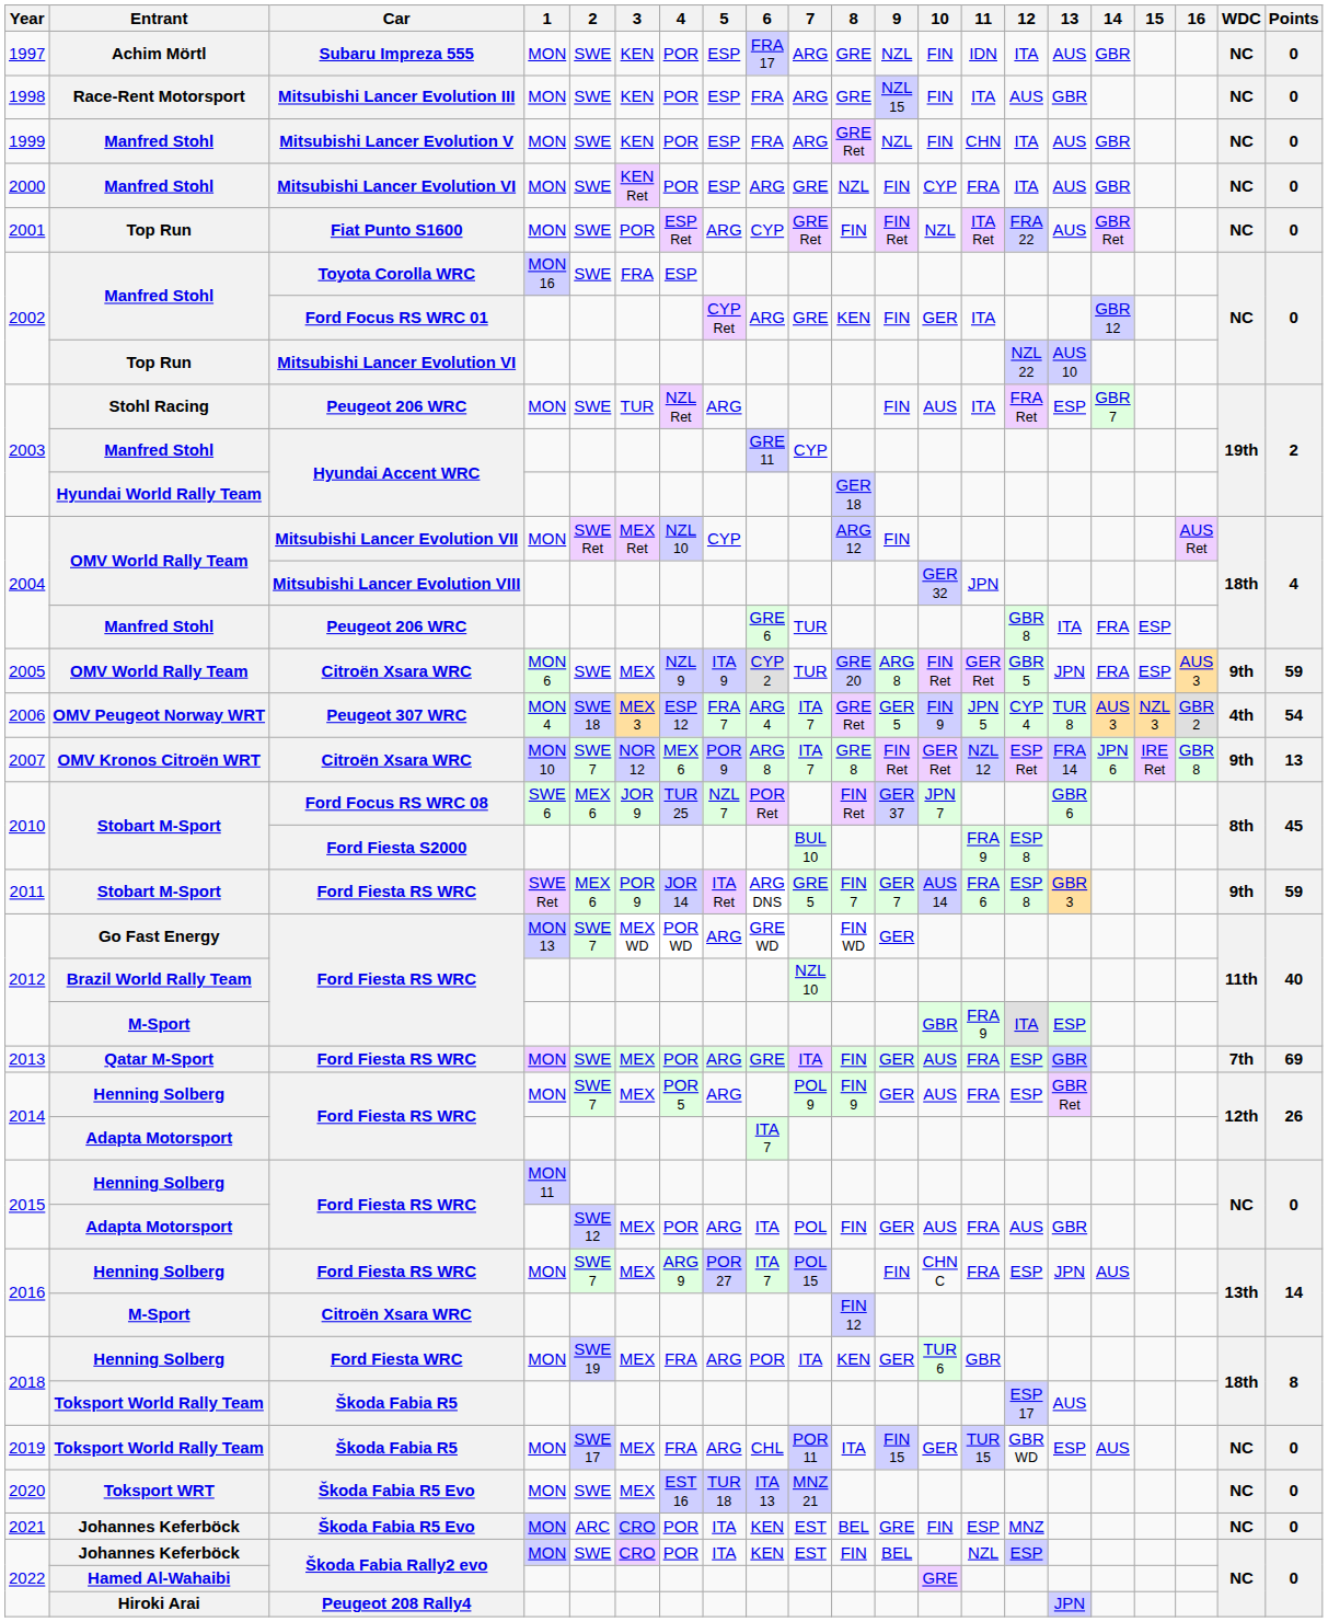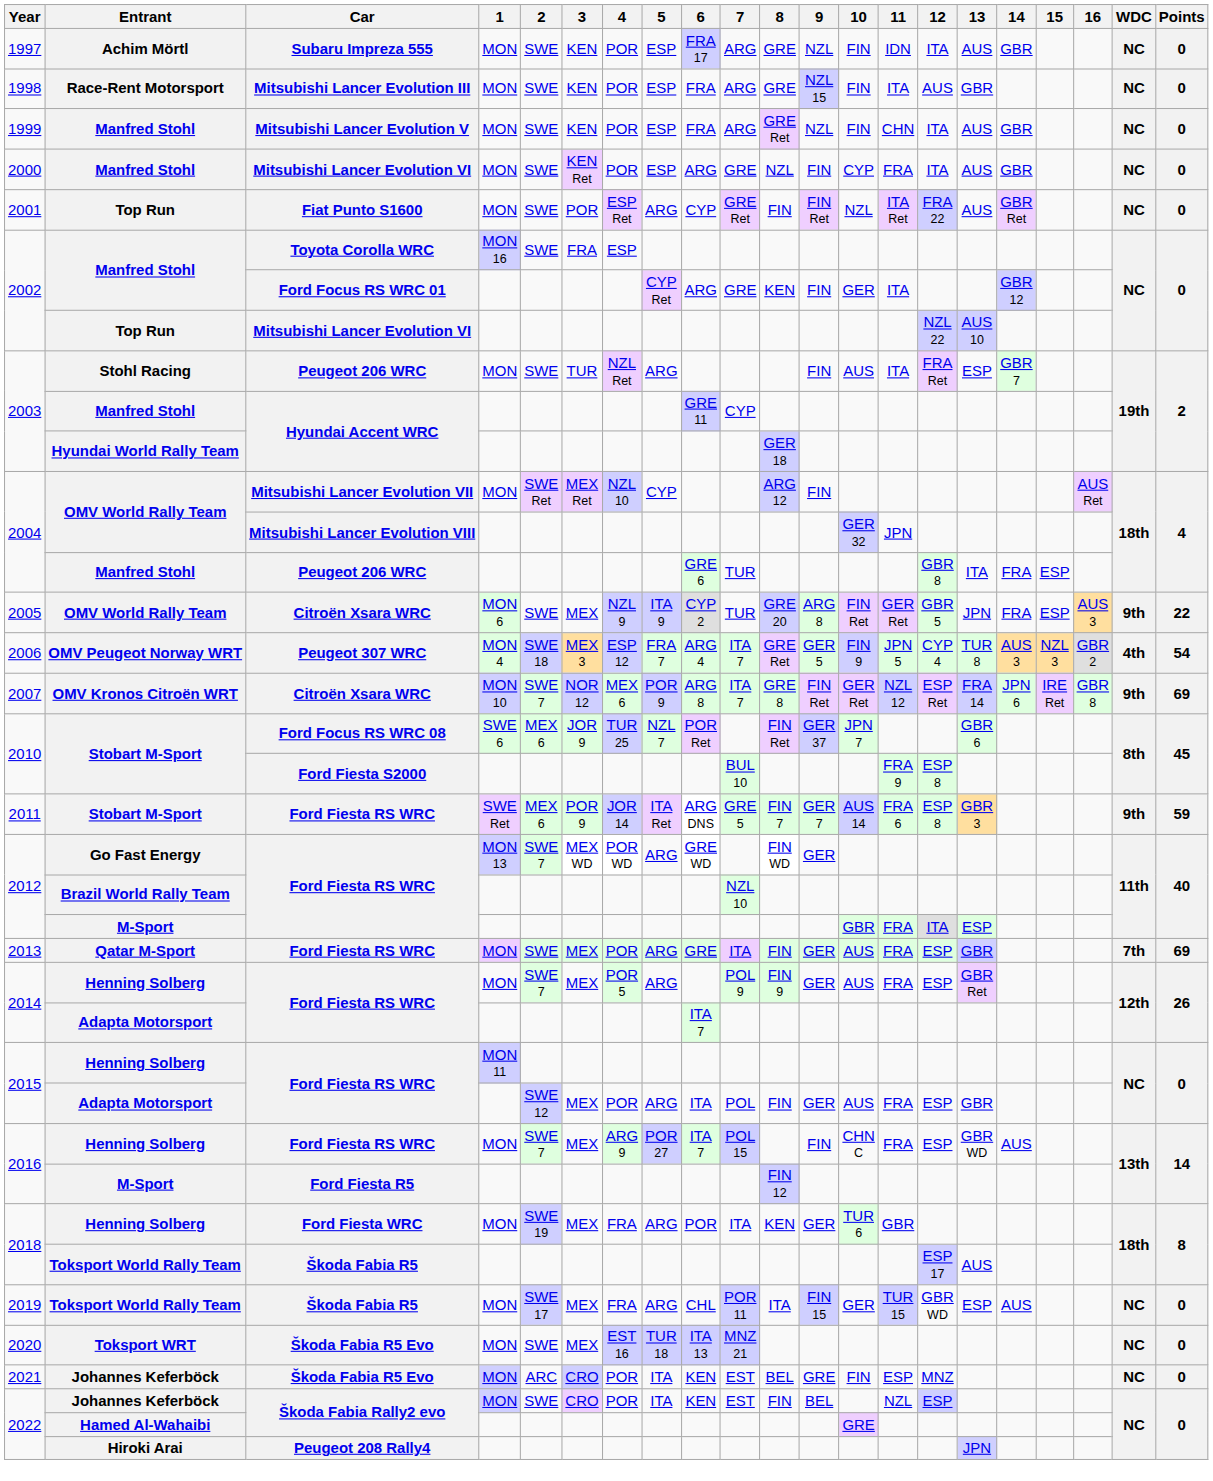2005 | Points: 59 -> 22
2007 | Points: 13 -> 69
2012 / M-Sport | 11: FRA 9 -> FRA
2015 / Adapta Motorsport | 12: AUS -> ESP
2016 / Henning Solberg | 13: JPN -> GBR WD
2016 / M-Sport | Car: Citroën Xsara WRC -> Ford Fiesta R5
